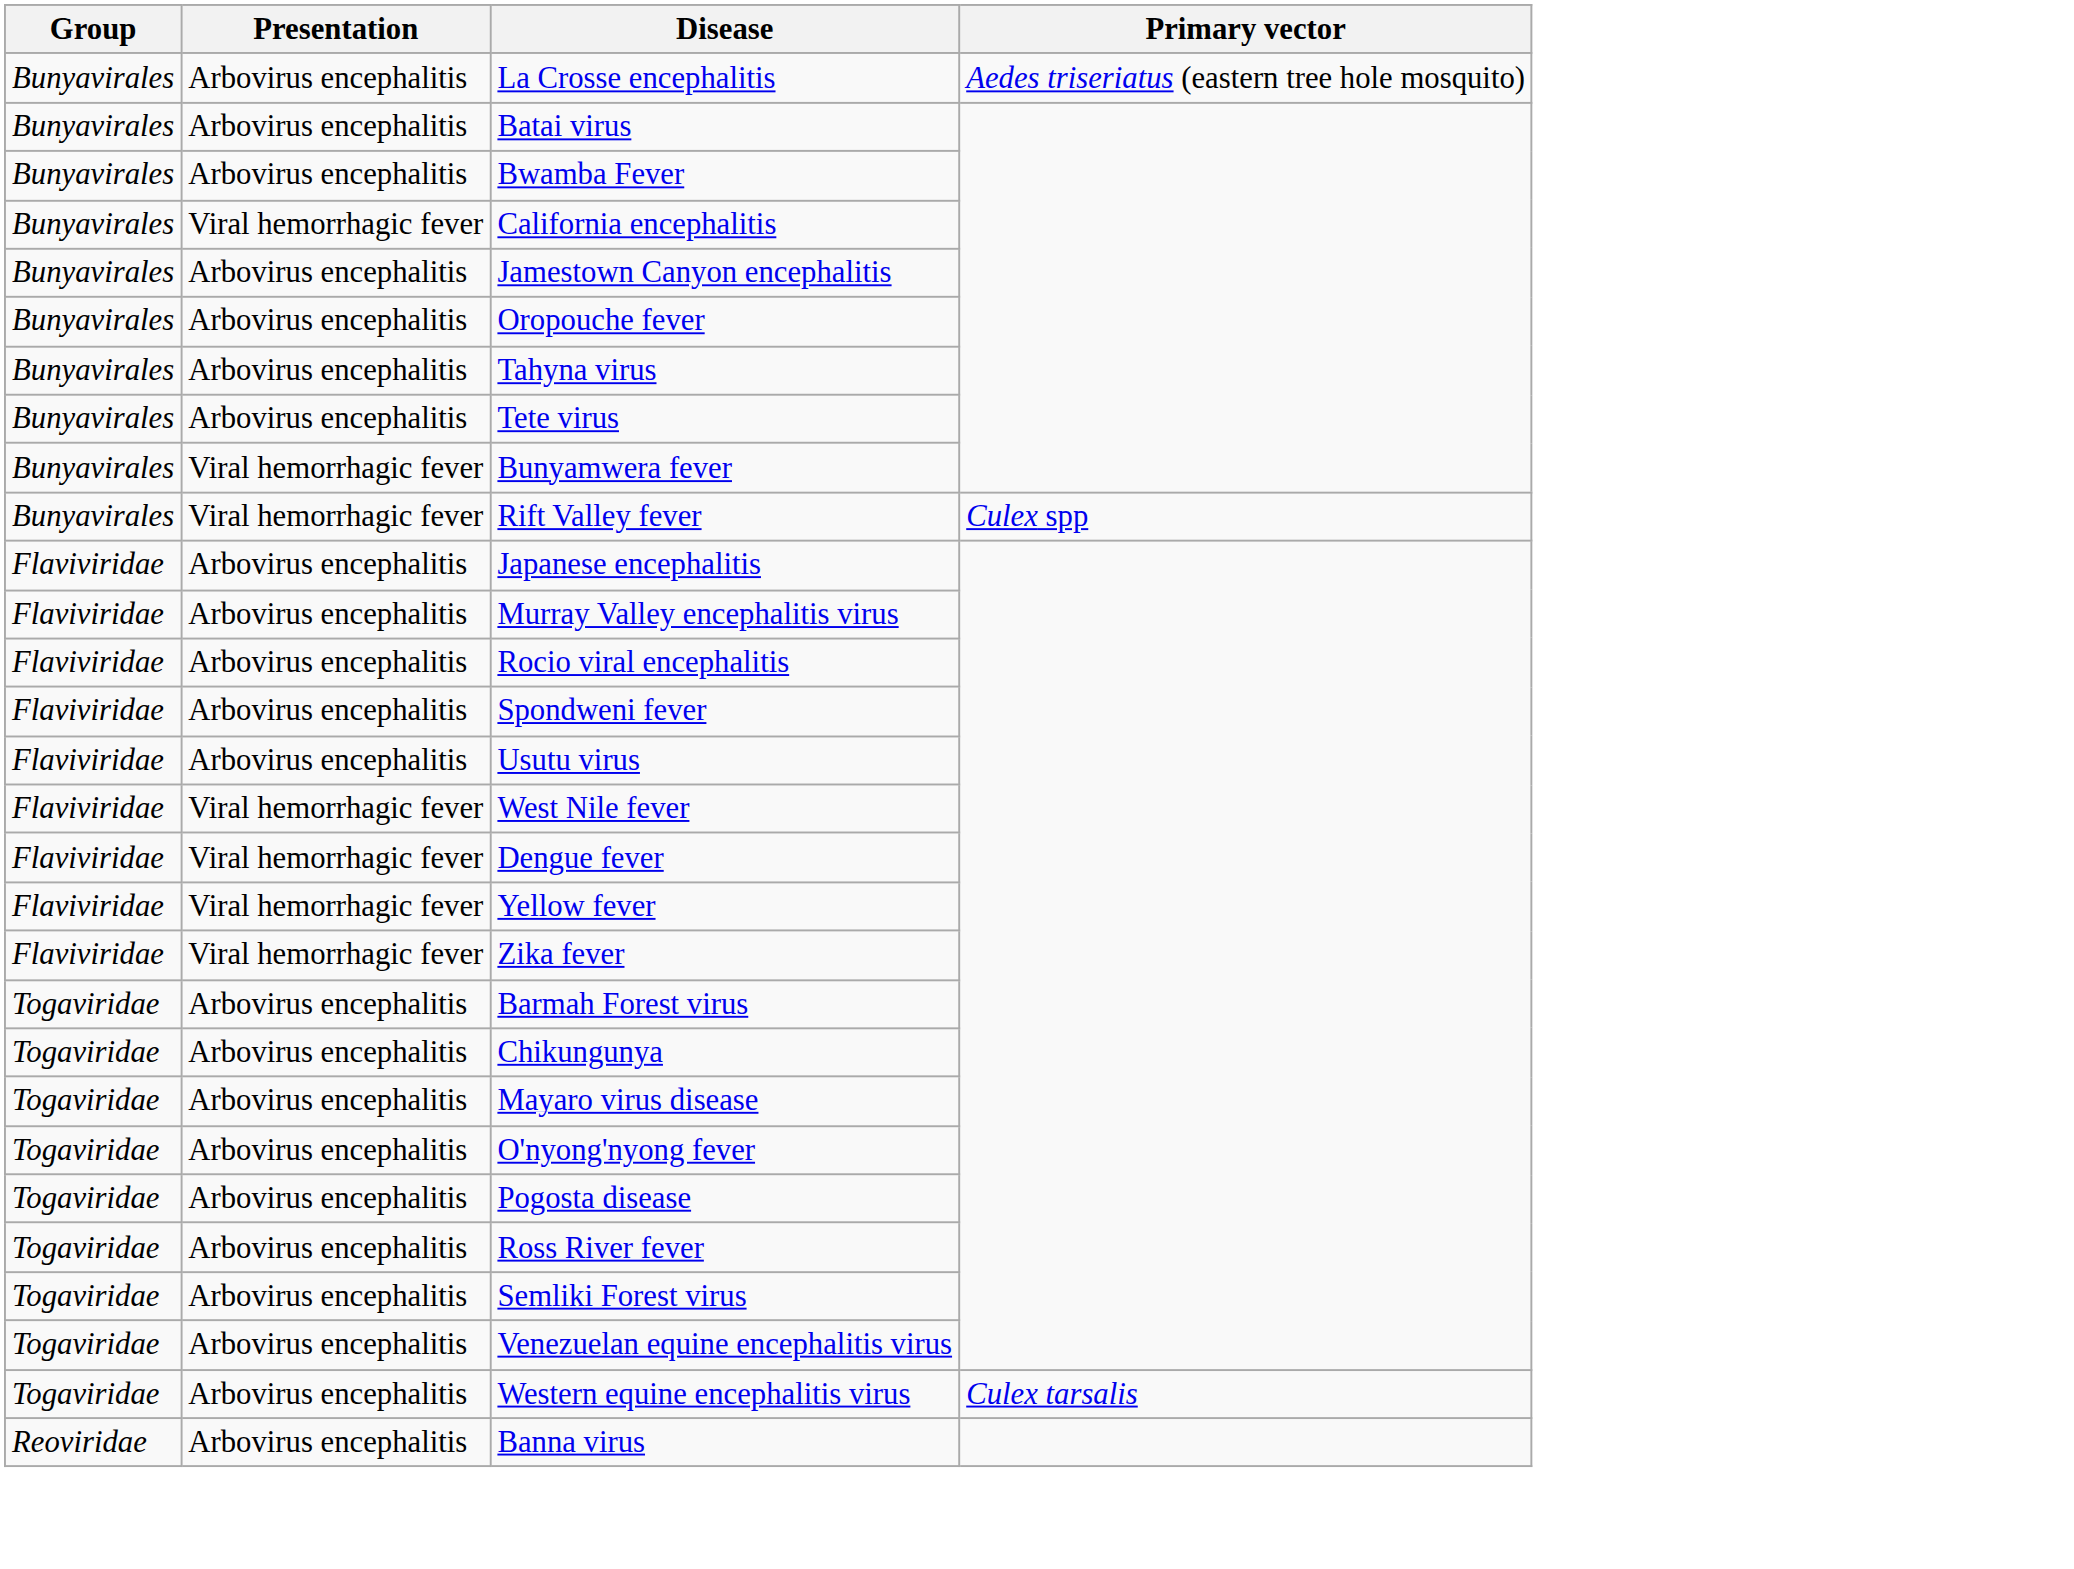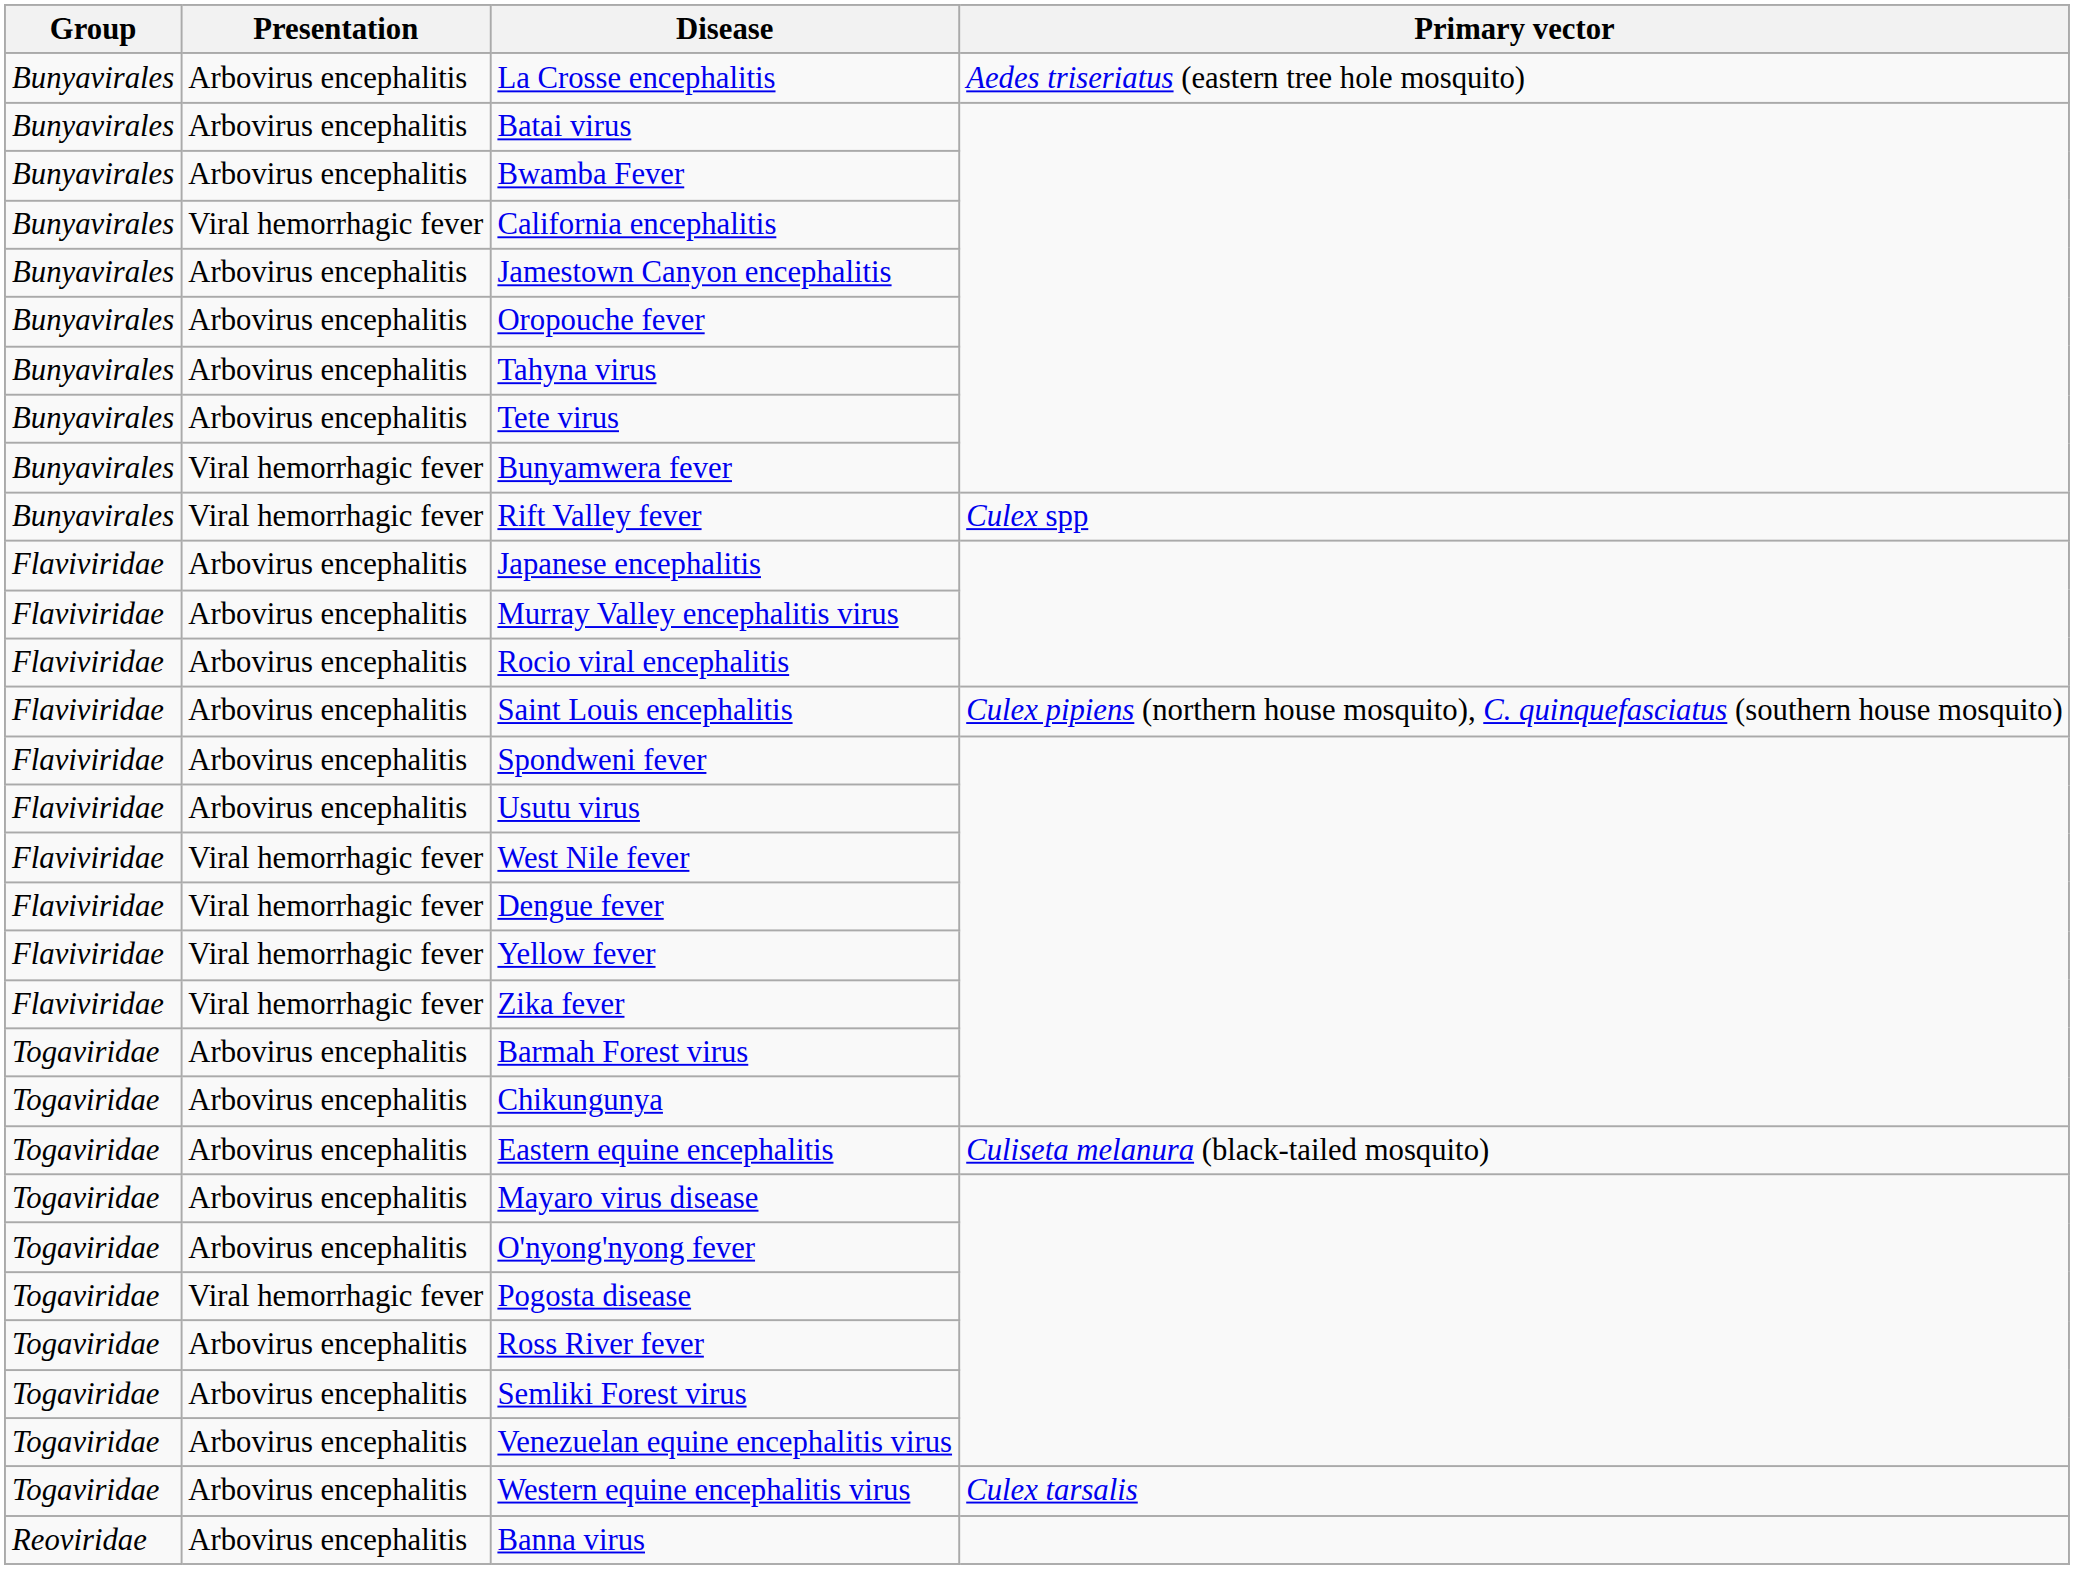+ row: Flaviviridae | Arbovirus encephalitis | Saint Louis encephalitis | Culex pipiens (northern house mosquito), C. quinquefasciatus (southern house mosquito)
+ row: Togaviridae | Arbovirus encephalitis | Eastern equine encephalitis | Culiseta melanura (black-tailed mosquito)
Pogosta disease | Presentation: Arbovirus encephalitis -> Viral hemorrhagic fever
